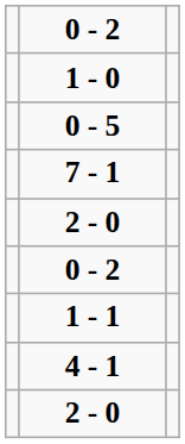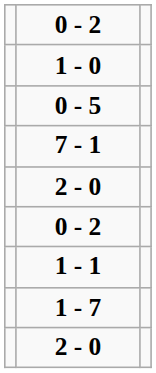+ row: 1 - 7
- row: 4 - 1
